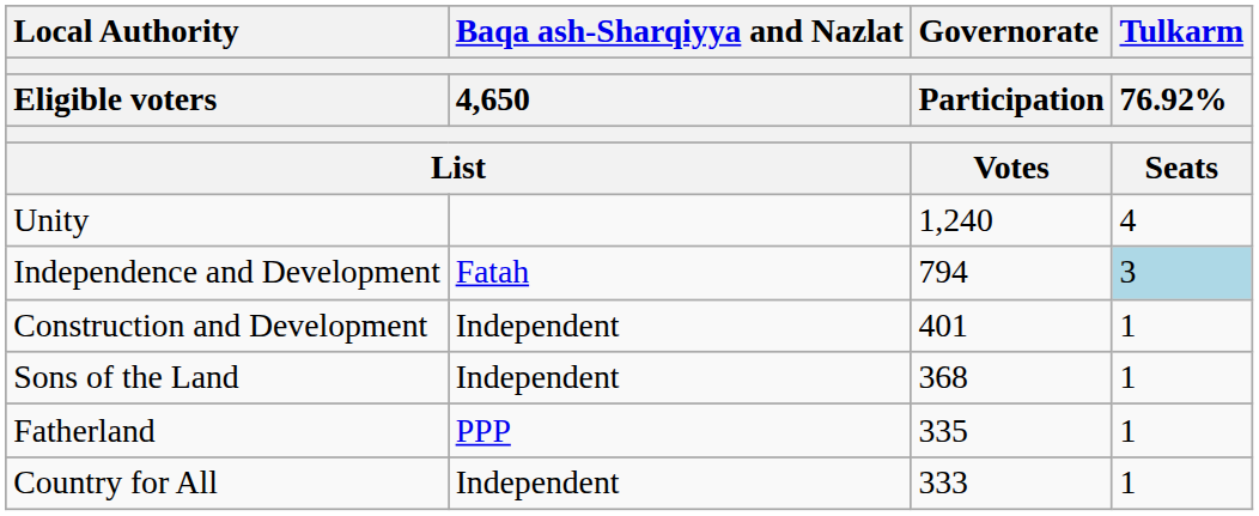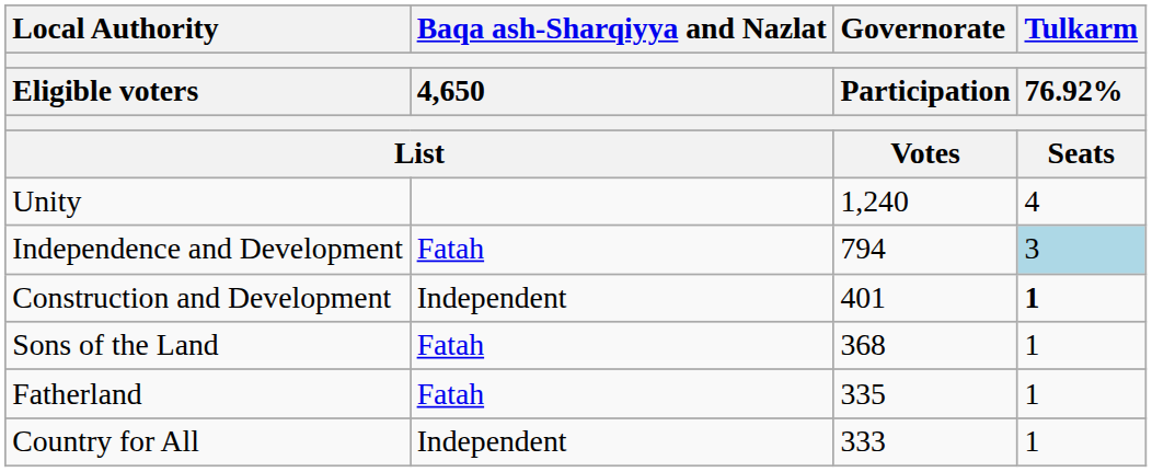Construction and Development | Tulkarm / 76.92% / Seats: normal -> bold
Sons of the Land | Baqa ash-Sharqiyya and Nazlat / 4,650 / List: Independent -> Fatah
Fatherland | Baqa ash-Sharqiyya and Nazlat / 4,650 / List: PPP -> Fatah
